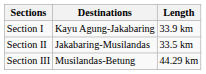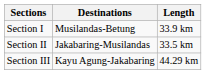Section I | Destinations: Kayu Agung-Jakabaring -> Musilandas-Betung
Section III | Destinations: Musilandas-Betung -> Kayu Agung-Jakabaring
